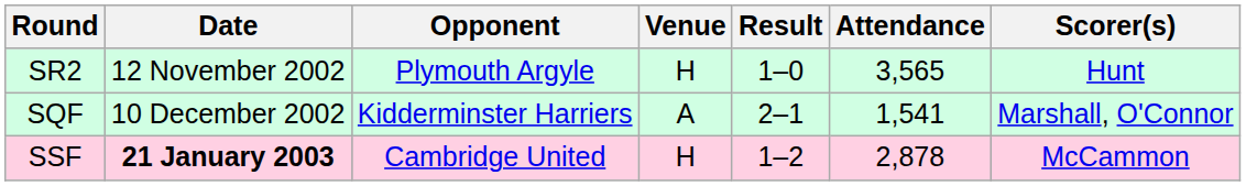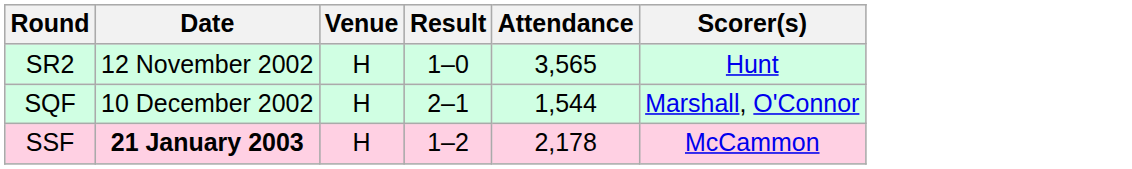- column: Opponent | Plymouth Argyle | Kidderminster Harriers | Cambridge United
SQF | Venue: A -> H
SQF | Attendance: 1,541 -> 1,544
SSF | Attendance: 2,878 -> 2,178
